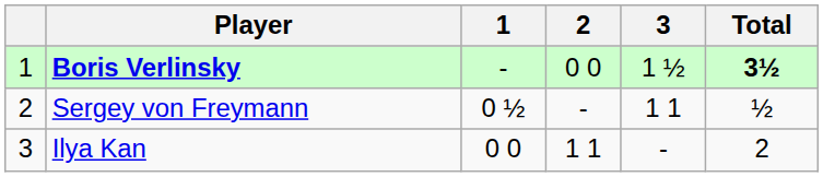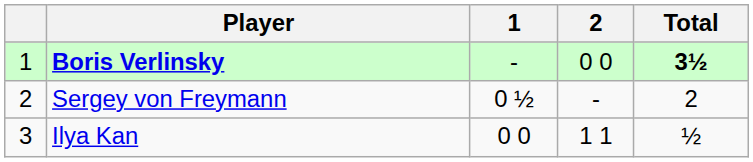- column: 3 | 1 ½ | 1 1 | -
Sergey von Freymann | Total: ½ -> 2
Ilya Kan | Total: 2 -> ½
